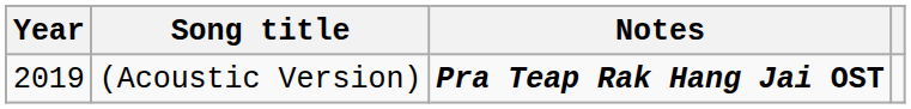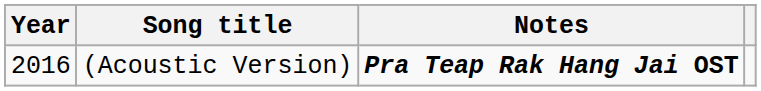(Acoustic Version) | Year: 2019 -> 2016
